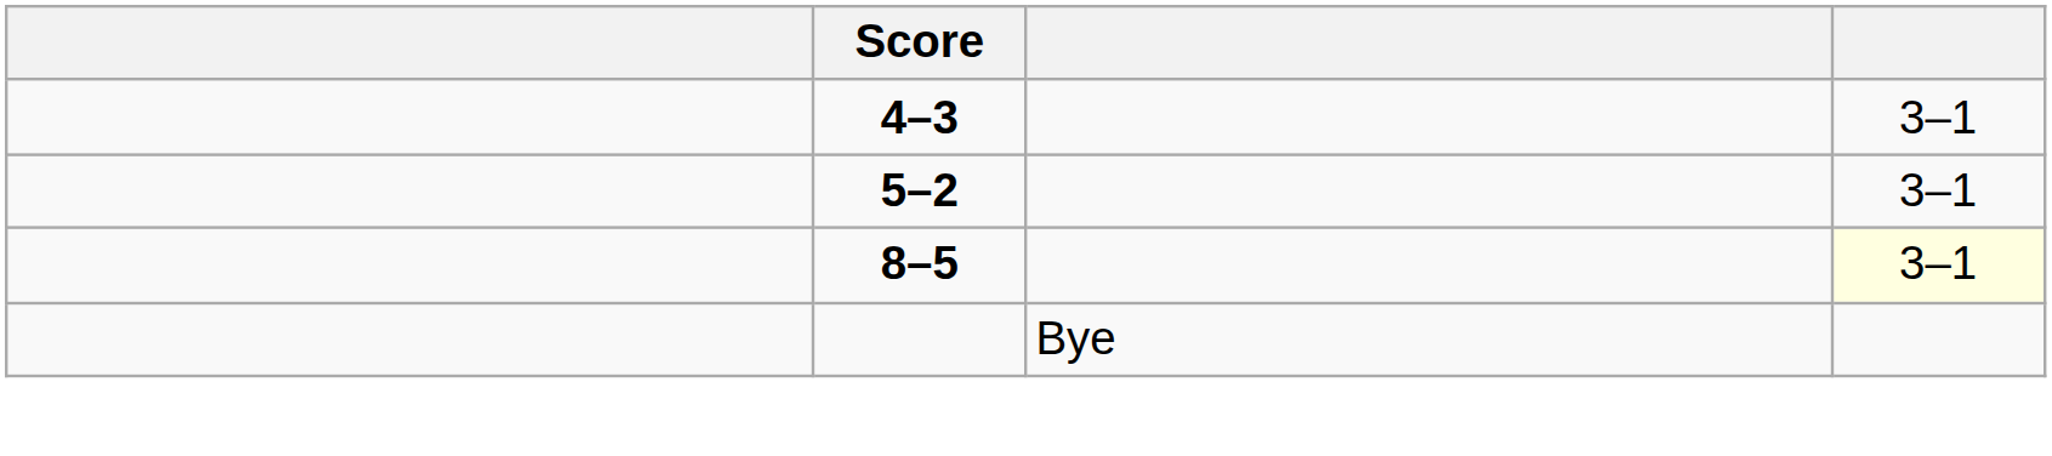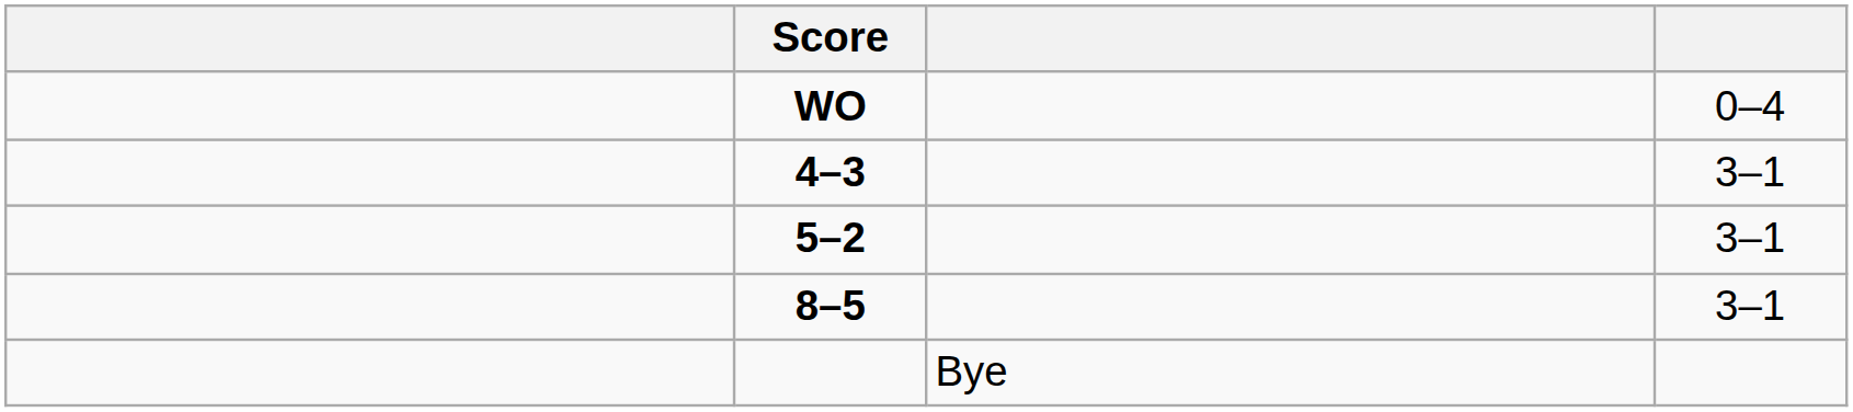+ row: WO | 0–4
8–5 | column 4: lightyellow background -> no background
